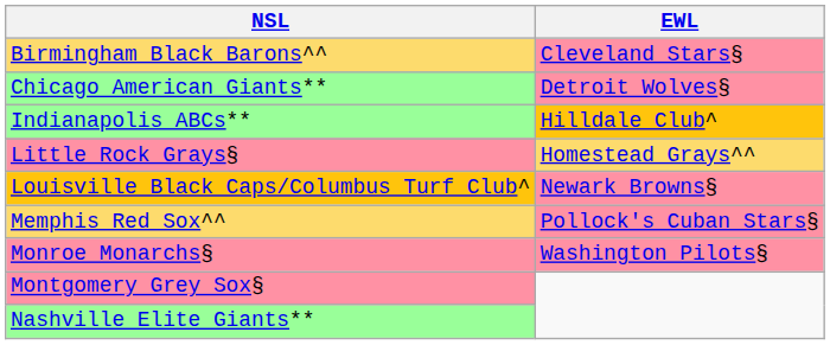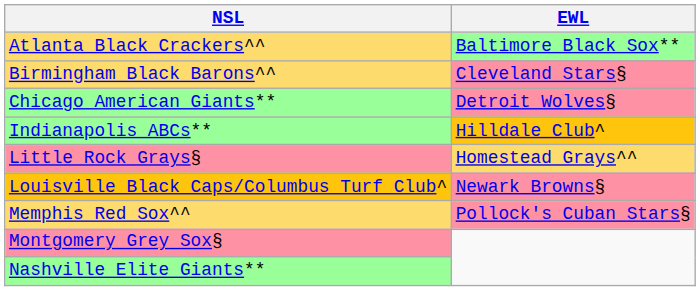+ row: Atlanta Black Crackers^^ | Baltimore Black Sox**
- row: Monroe Monarchs§ | Washington Pilots§
